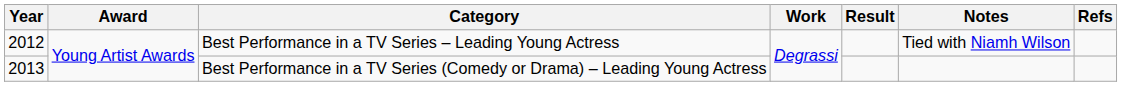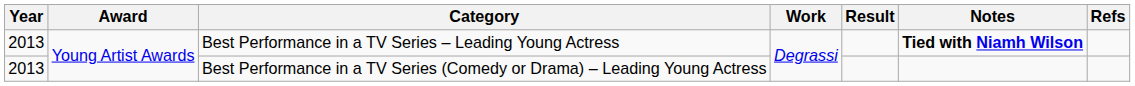Best Performance in a TV Series – Leading Young Actress | Year: 2012 -> 2013
Best Performance in a TV Series – Leading Young Actress | Notes: normal -> bold
